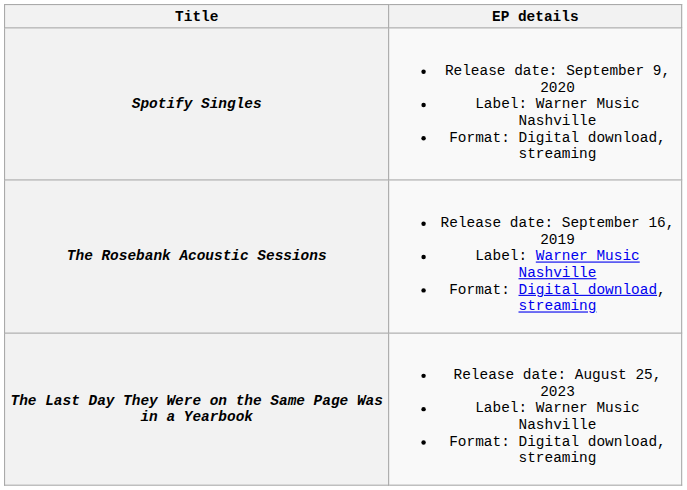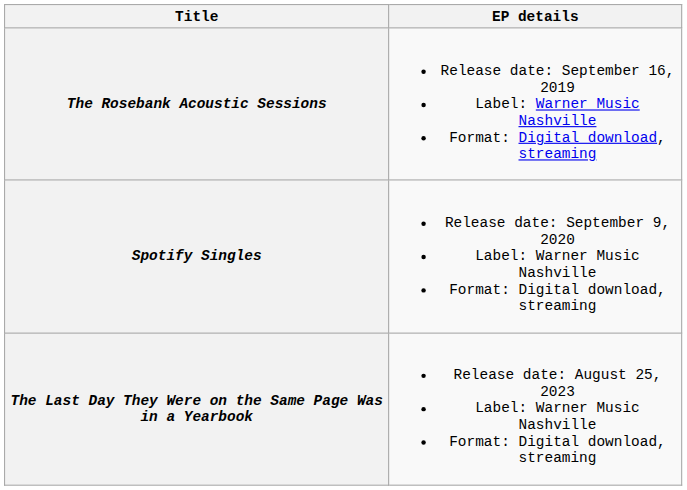rows swapped: The Rosebank Acoustic Sessions <-> Spotify Singles
